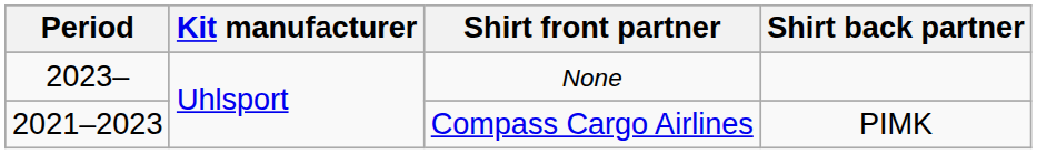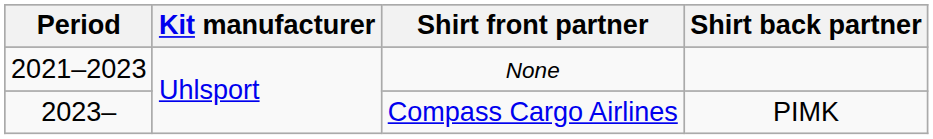None | Period: 2023– -> 2021–2023
Compass Cargo Airlines | Period: 2021–2023 -> 2023–
